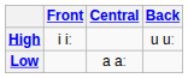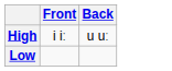- column: Central | a aː
